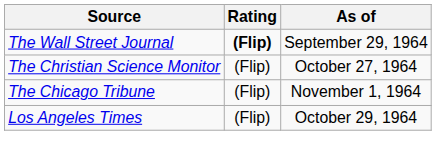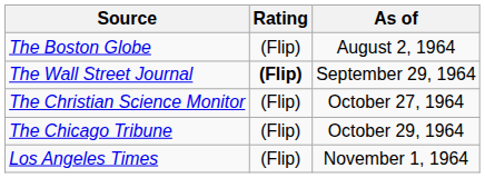+ row: The Boston Globe | (Flip) | August 2, 1964
The Chicago Tribune | As of: November 1, 1964 -> October 29, 1964
Los Angeles Times | As of: October 29, 1964 -> November 1, 1964
